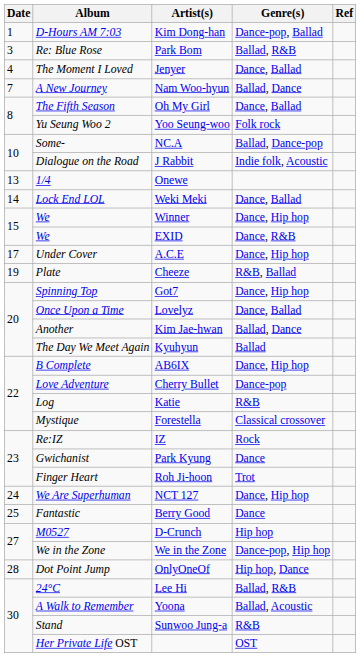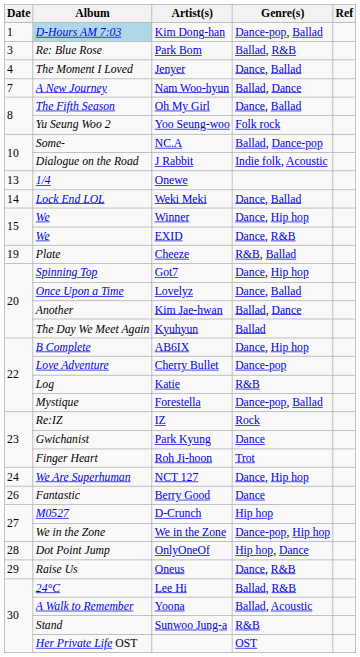Kim Dong-han | Album: no background -> lightblue background
- row: 17 | Under Cover | A.C.E | Dance, Hip hop
Forestella | Genre(s): Classical crossover -> Dance-pop, Ballad
Berry Good | Date: 25 -> 26
+ row: 29 | Raise Us | Oneus | Dance, R&B
